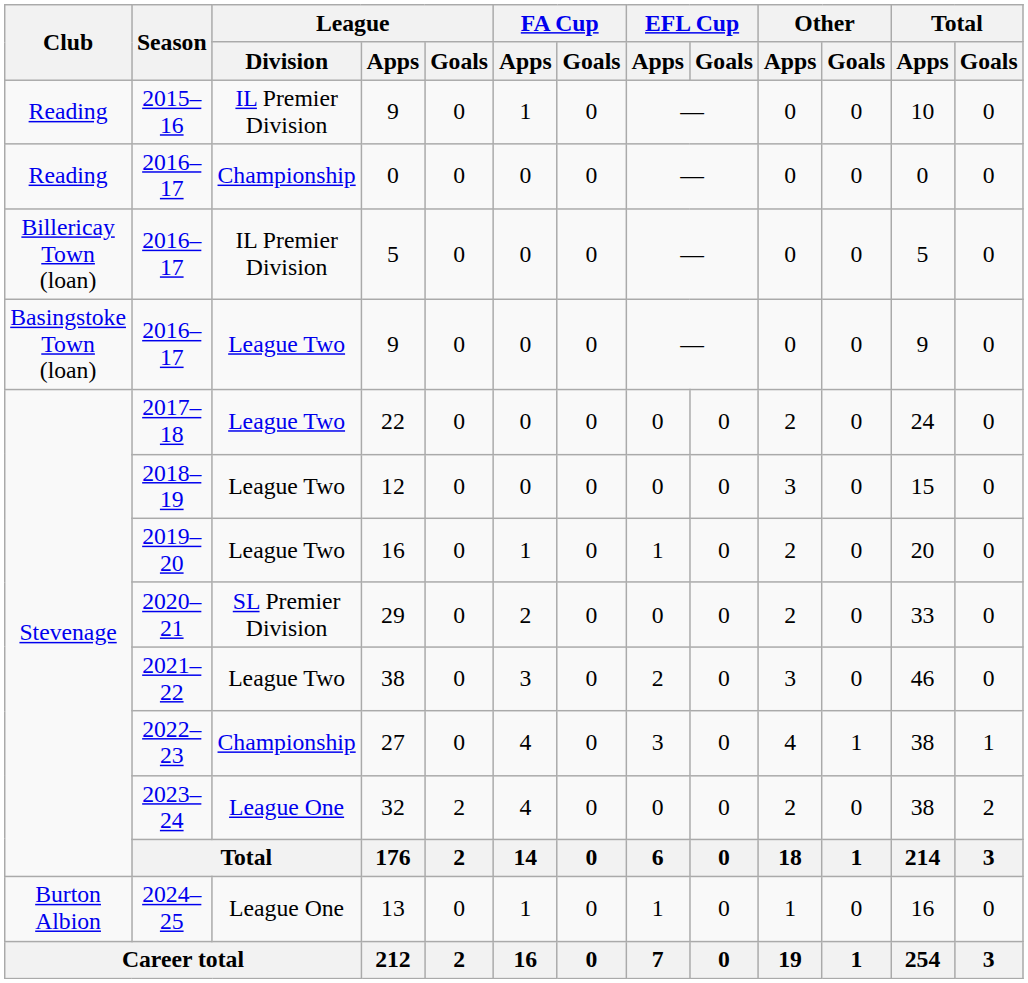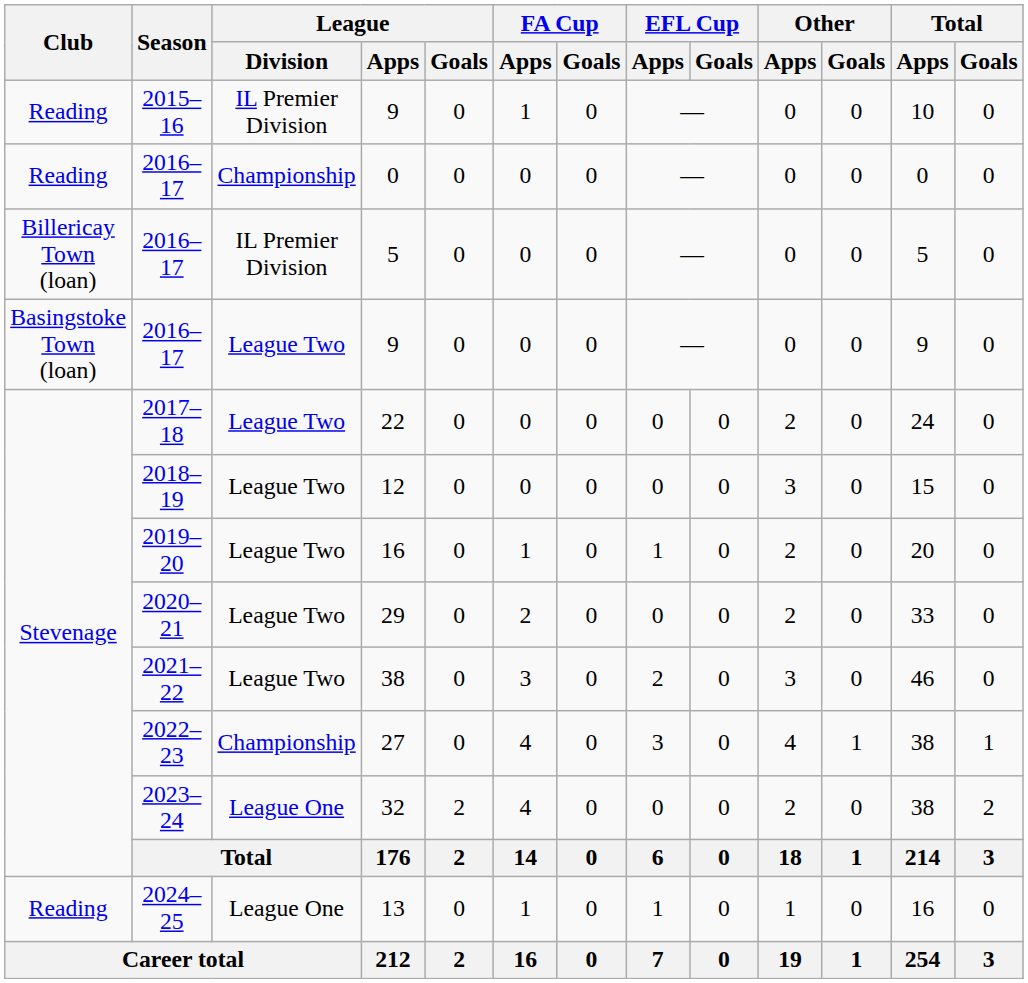29 | League / Division: SL Premier Division -> League Two
13 | Club: Burton Albion -> Reading
